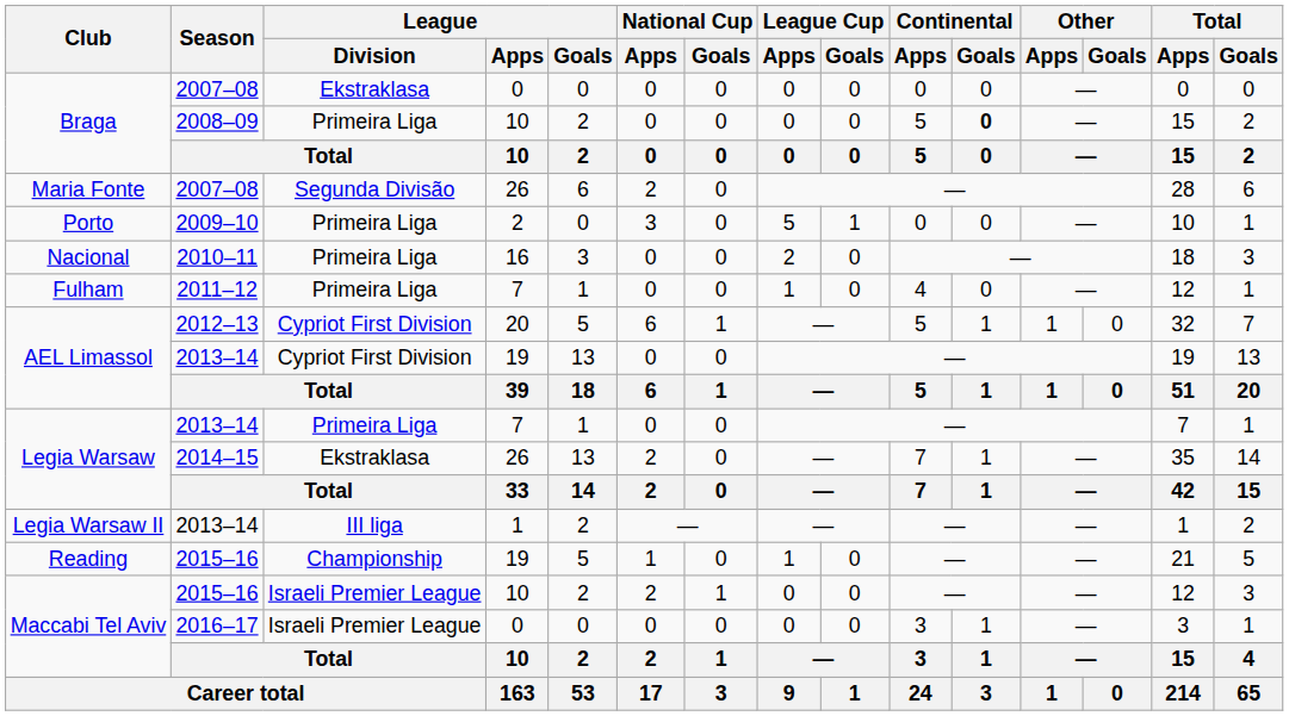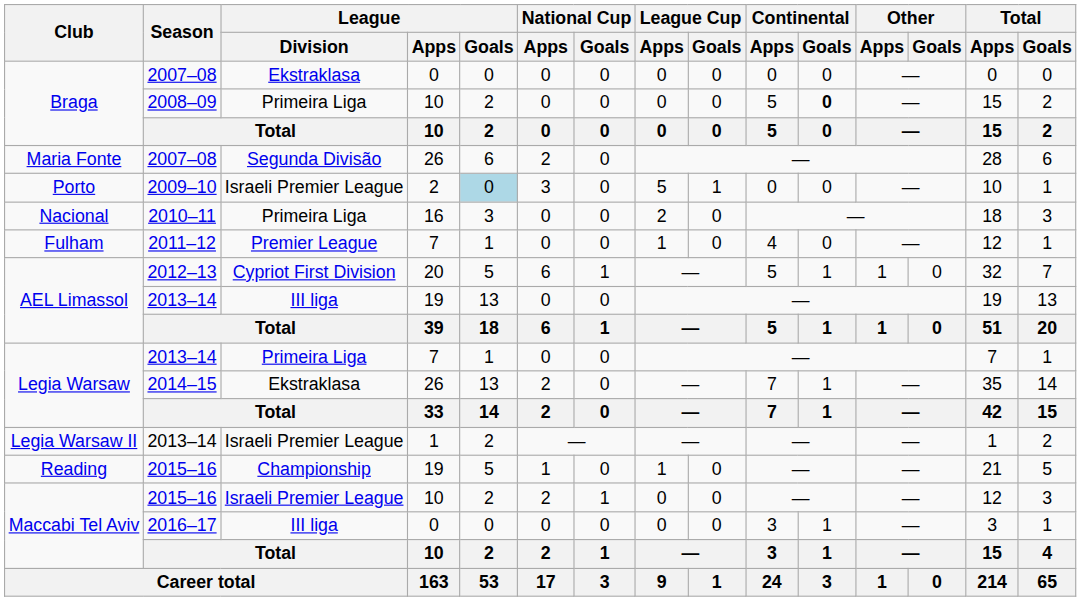Porto | League / Division: Primeira Liga -> Israeli Premier League
Porto | League / Goals: no background -> lightblue background
Fulham | League / Division: Primeira Liga -> Premier League
AEL Limassol / 2013–14 | League / Division: Cypriot First Division -> III liga
Legia Warsaw II | League / Division: III liga -> Israeli Premier League
Maccabi Tel Aviv / 2016–17 | League / Division: Israeli Premier League -> III liga
